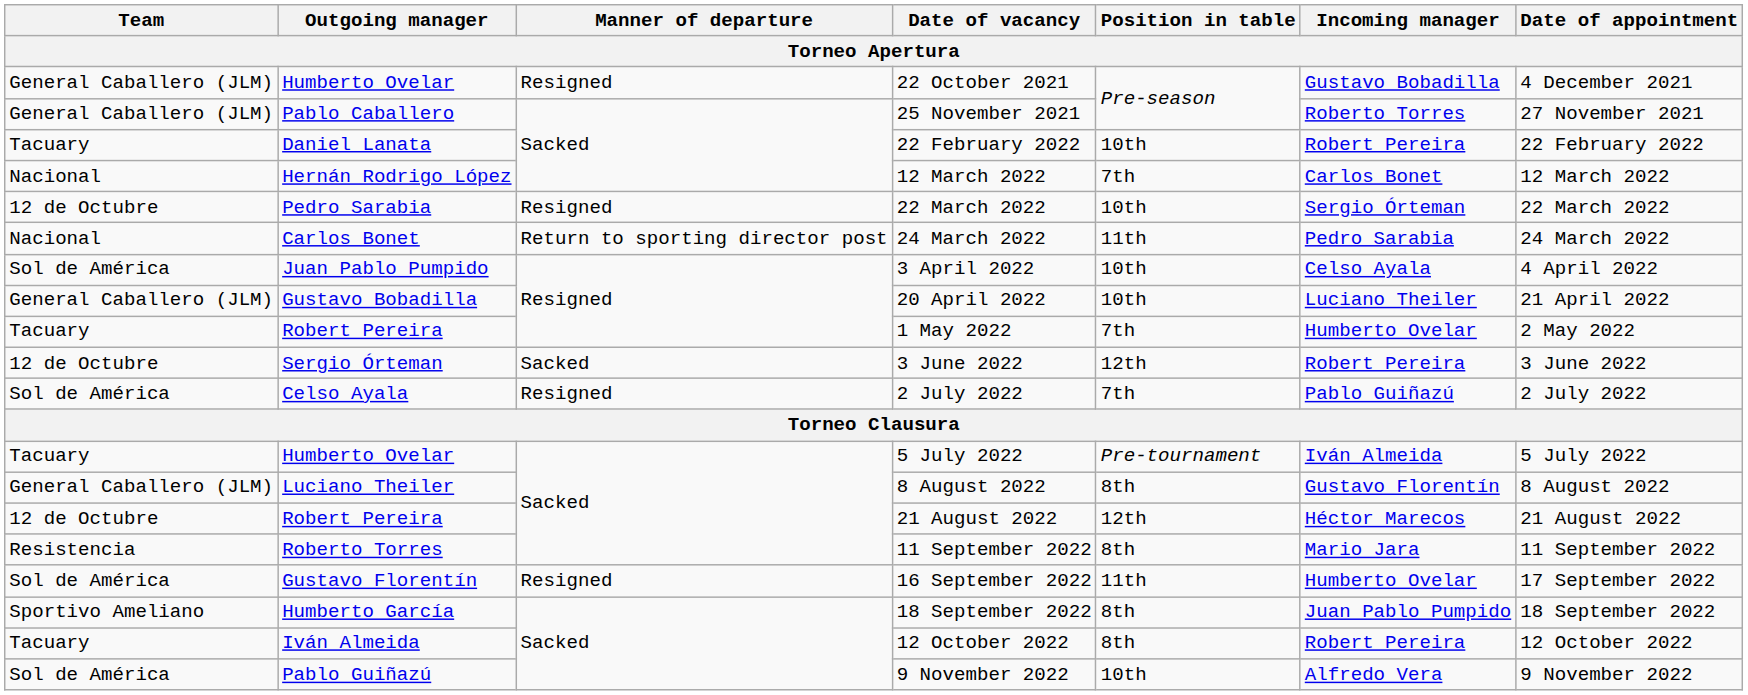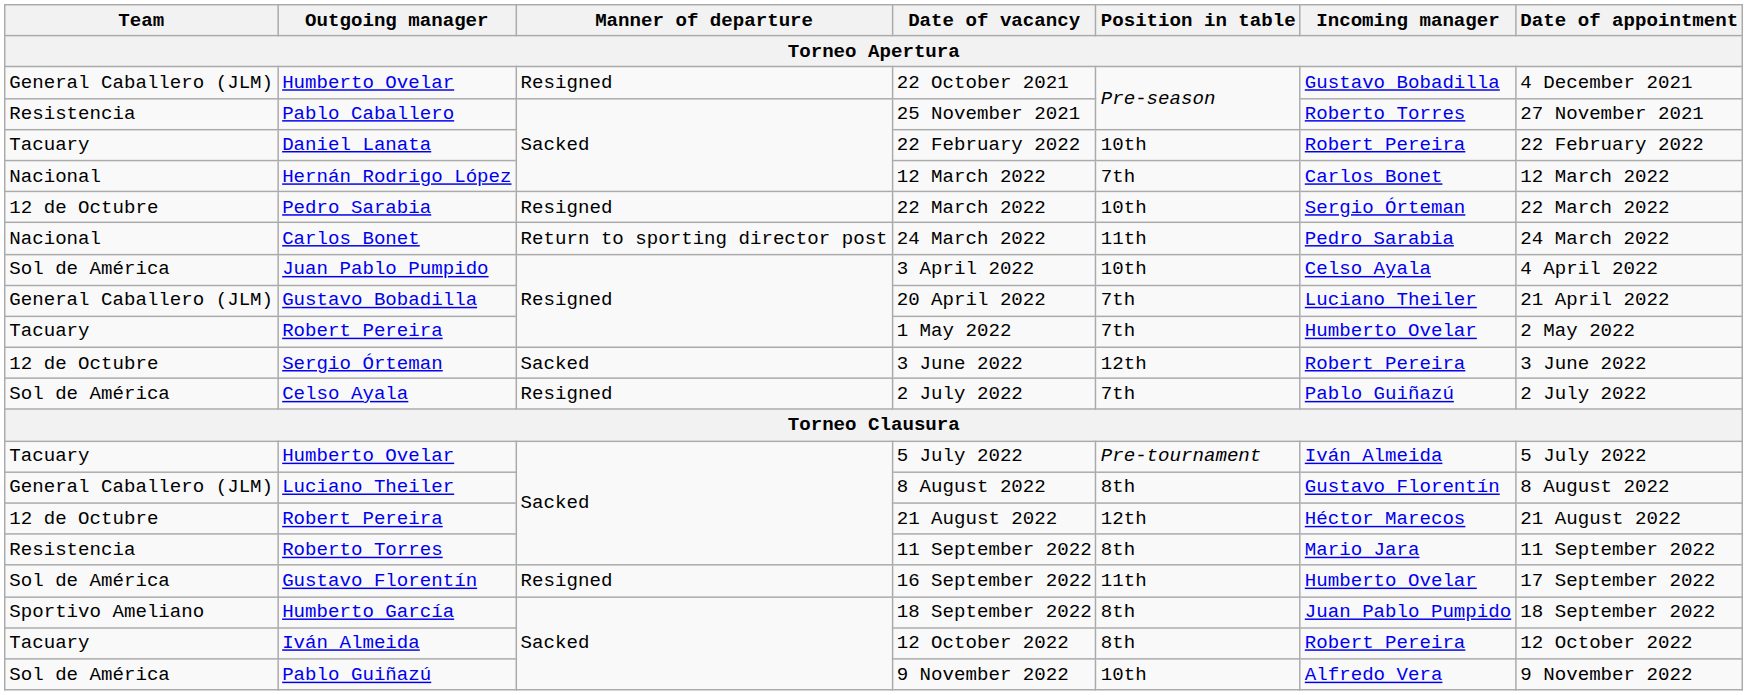25 November 2021 | Team: General Caballero (JLM) -> Resistencia
20 April 2022 | Position in table: 10th -> 7th
